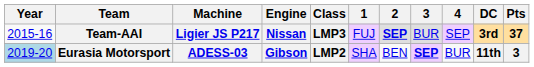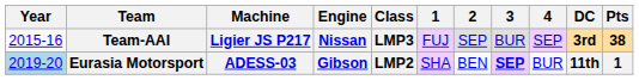Team-AAI | 2: bold -> normal
Team-AAI | Pts: 37 -> 38
Eurasia Motorsport | Pts: 3 -> 1
